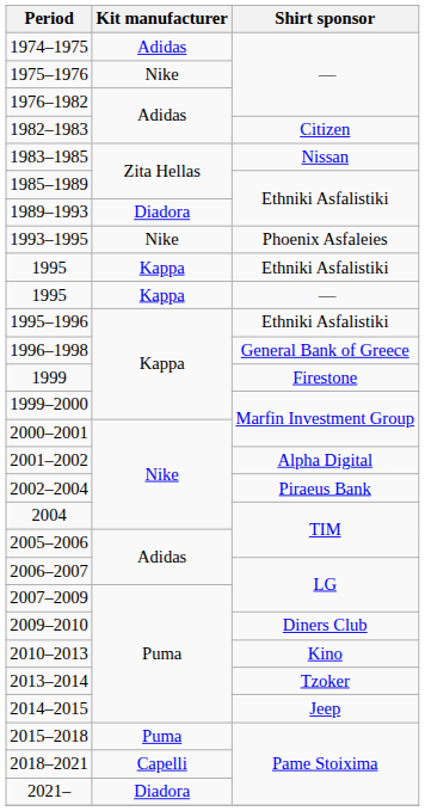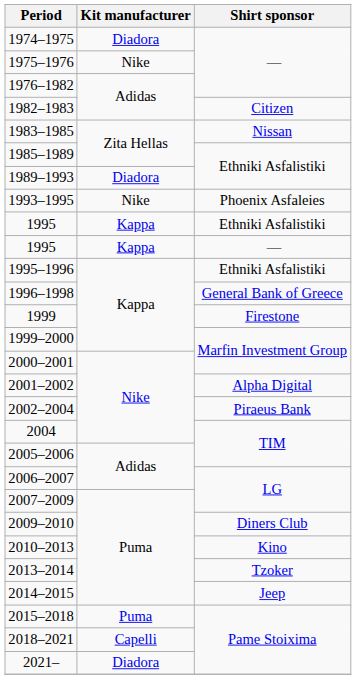1974–1975 | Kit manufacturer: Adidas -> Diadora
